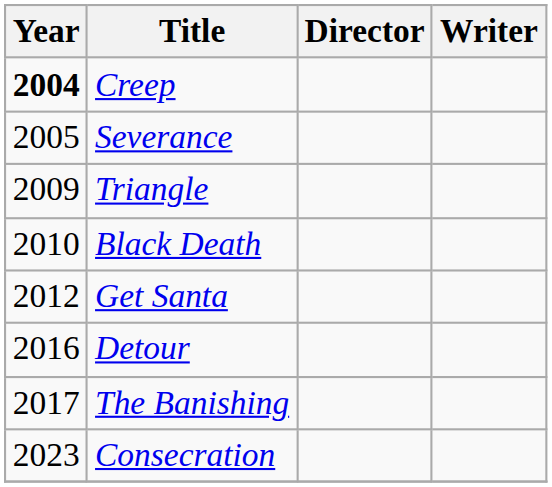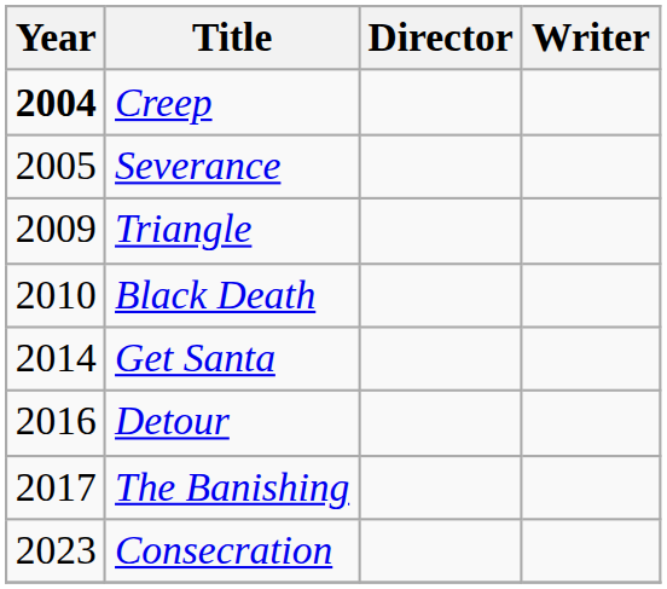Get Santa | Year: 2012 -> 2014
